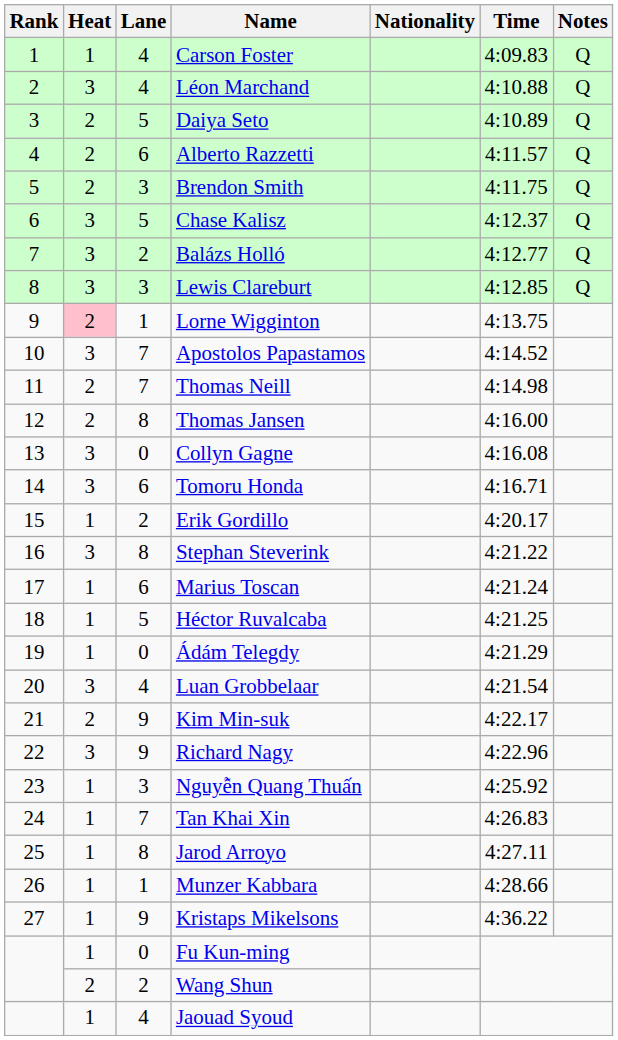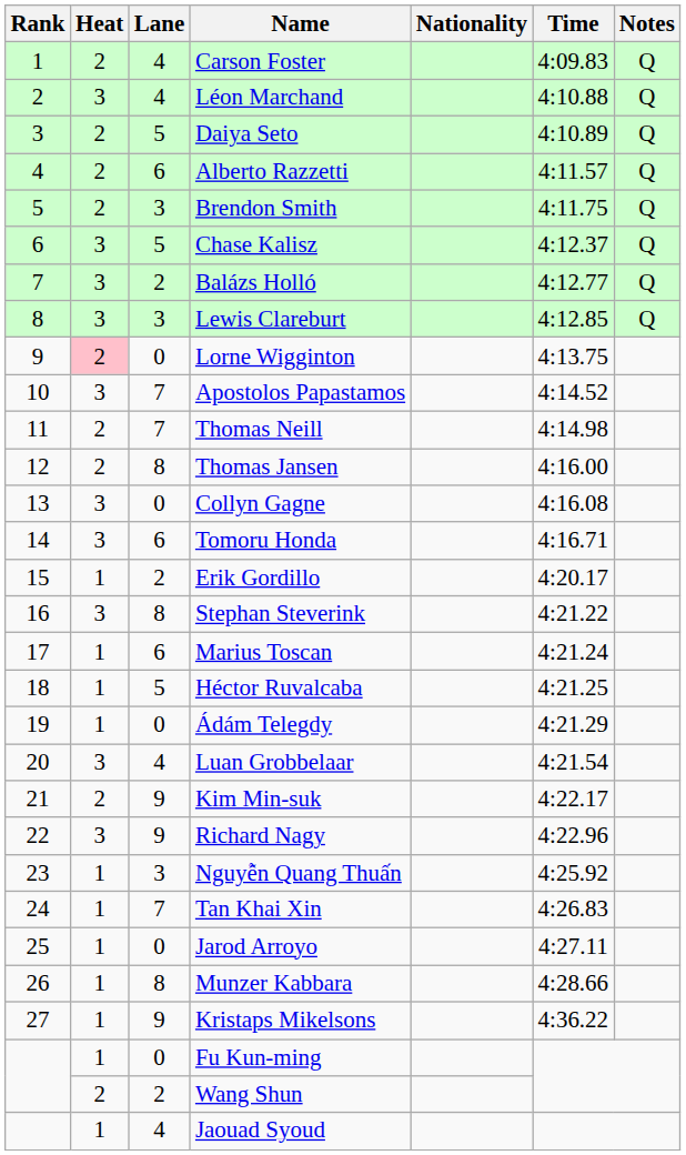Carson Foster | Heat: 1 -> 2
Lorne Wigginton | Lane: 1 -> 0
Jarod Arroyo | Lane: 8 -> 0
Munzer Kabbara | Lane: 1 -> 8
